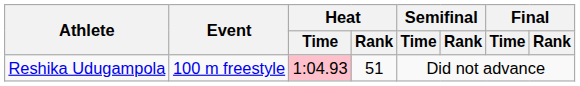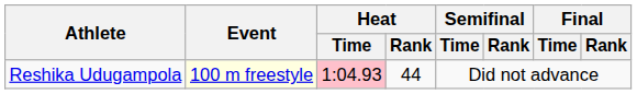Reshika Udugampola | Event: no background -> lightyellow background
Reshika Udugampola | Heat / Rank: 51 -> 44
